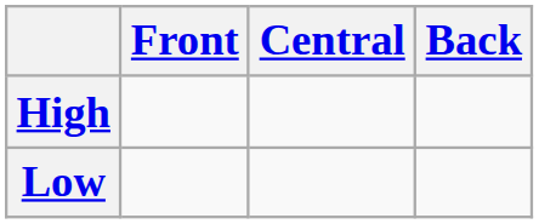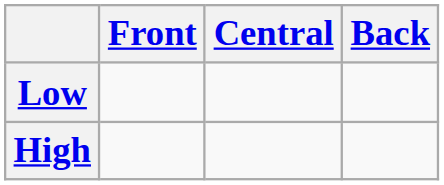rows swapped: High <-> Low
